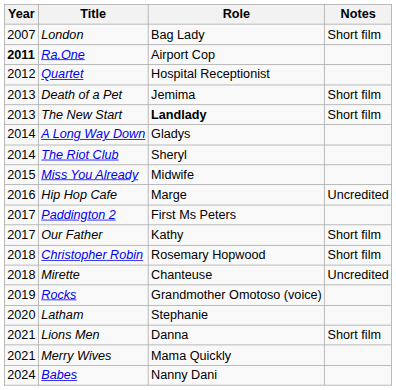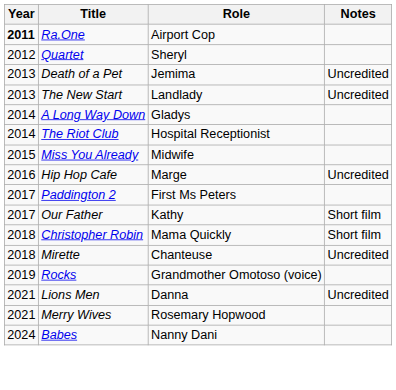- row: 2007 | London | Bag Lady | Short film
Quartet | Role: Hospital Receptionist -> Sheryl
Death of a Pet | Notes: Short film -> Uncredited
The New Start | Role: bold -> normal
The New Start | Notes: Short film -> Uncredited
The Riot Club | Role: Sheryl -> Hospital Receptionist
Christopher Robin | Role: Rosemary Hopwood -> Mama Quickly
- row: 2020 | Latham | Stephanie
Lions Men | Notes: Short film -> Uncredited
Merry Wives | Role: Mama Quickly -> Rosemary Hopwood
